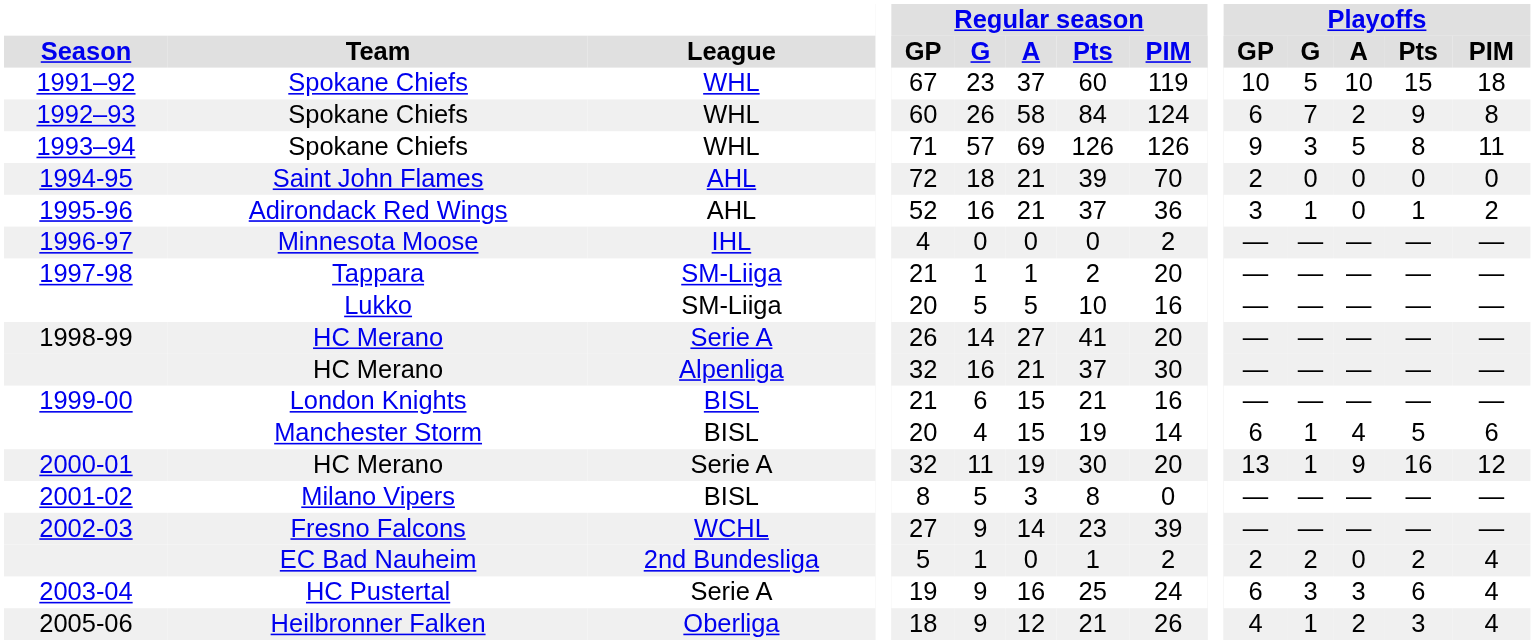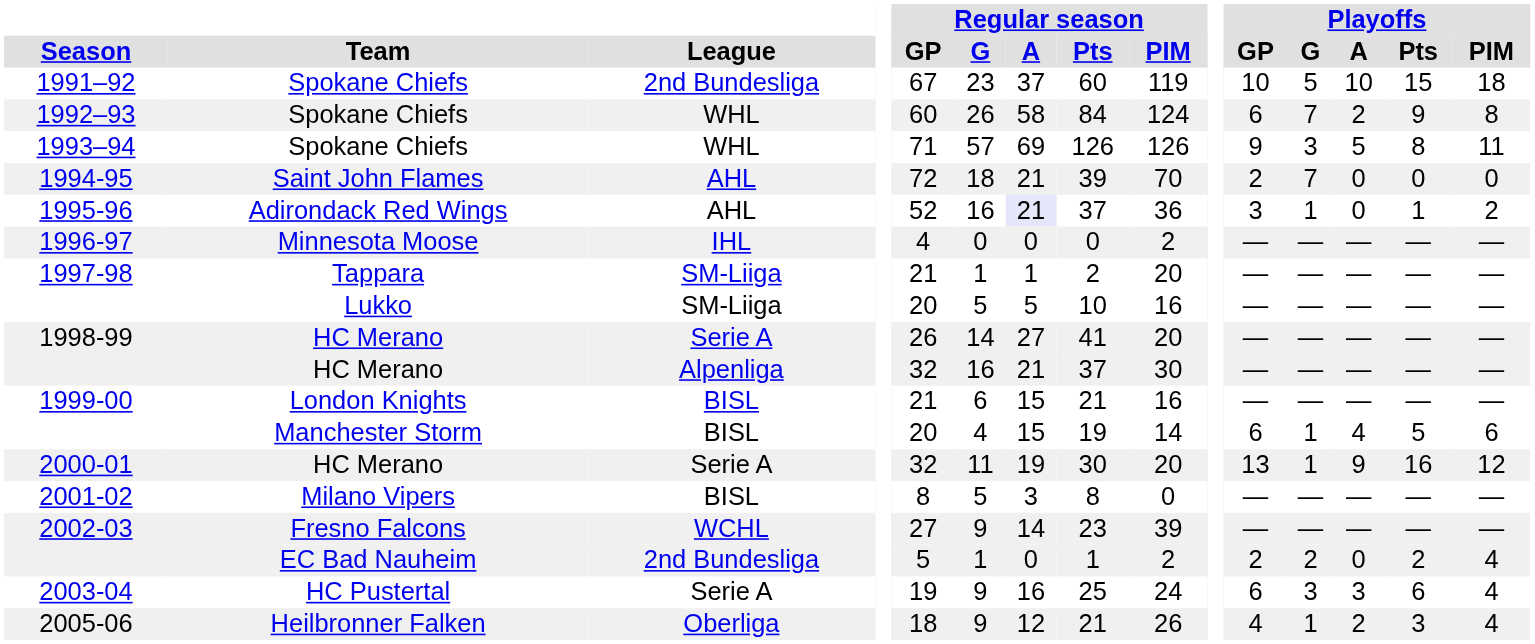1991–92 | League: WHL -> 2nd Bundesliga
1994-95 | Playoffs / G: 0 -> 7
1995-96 | Regular season / A: no background -> lavender background
